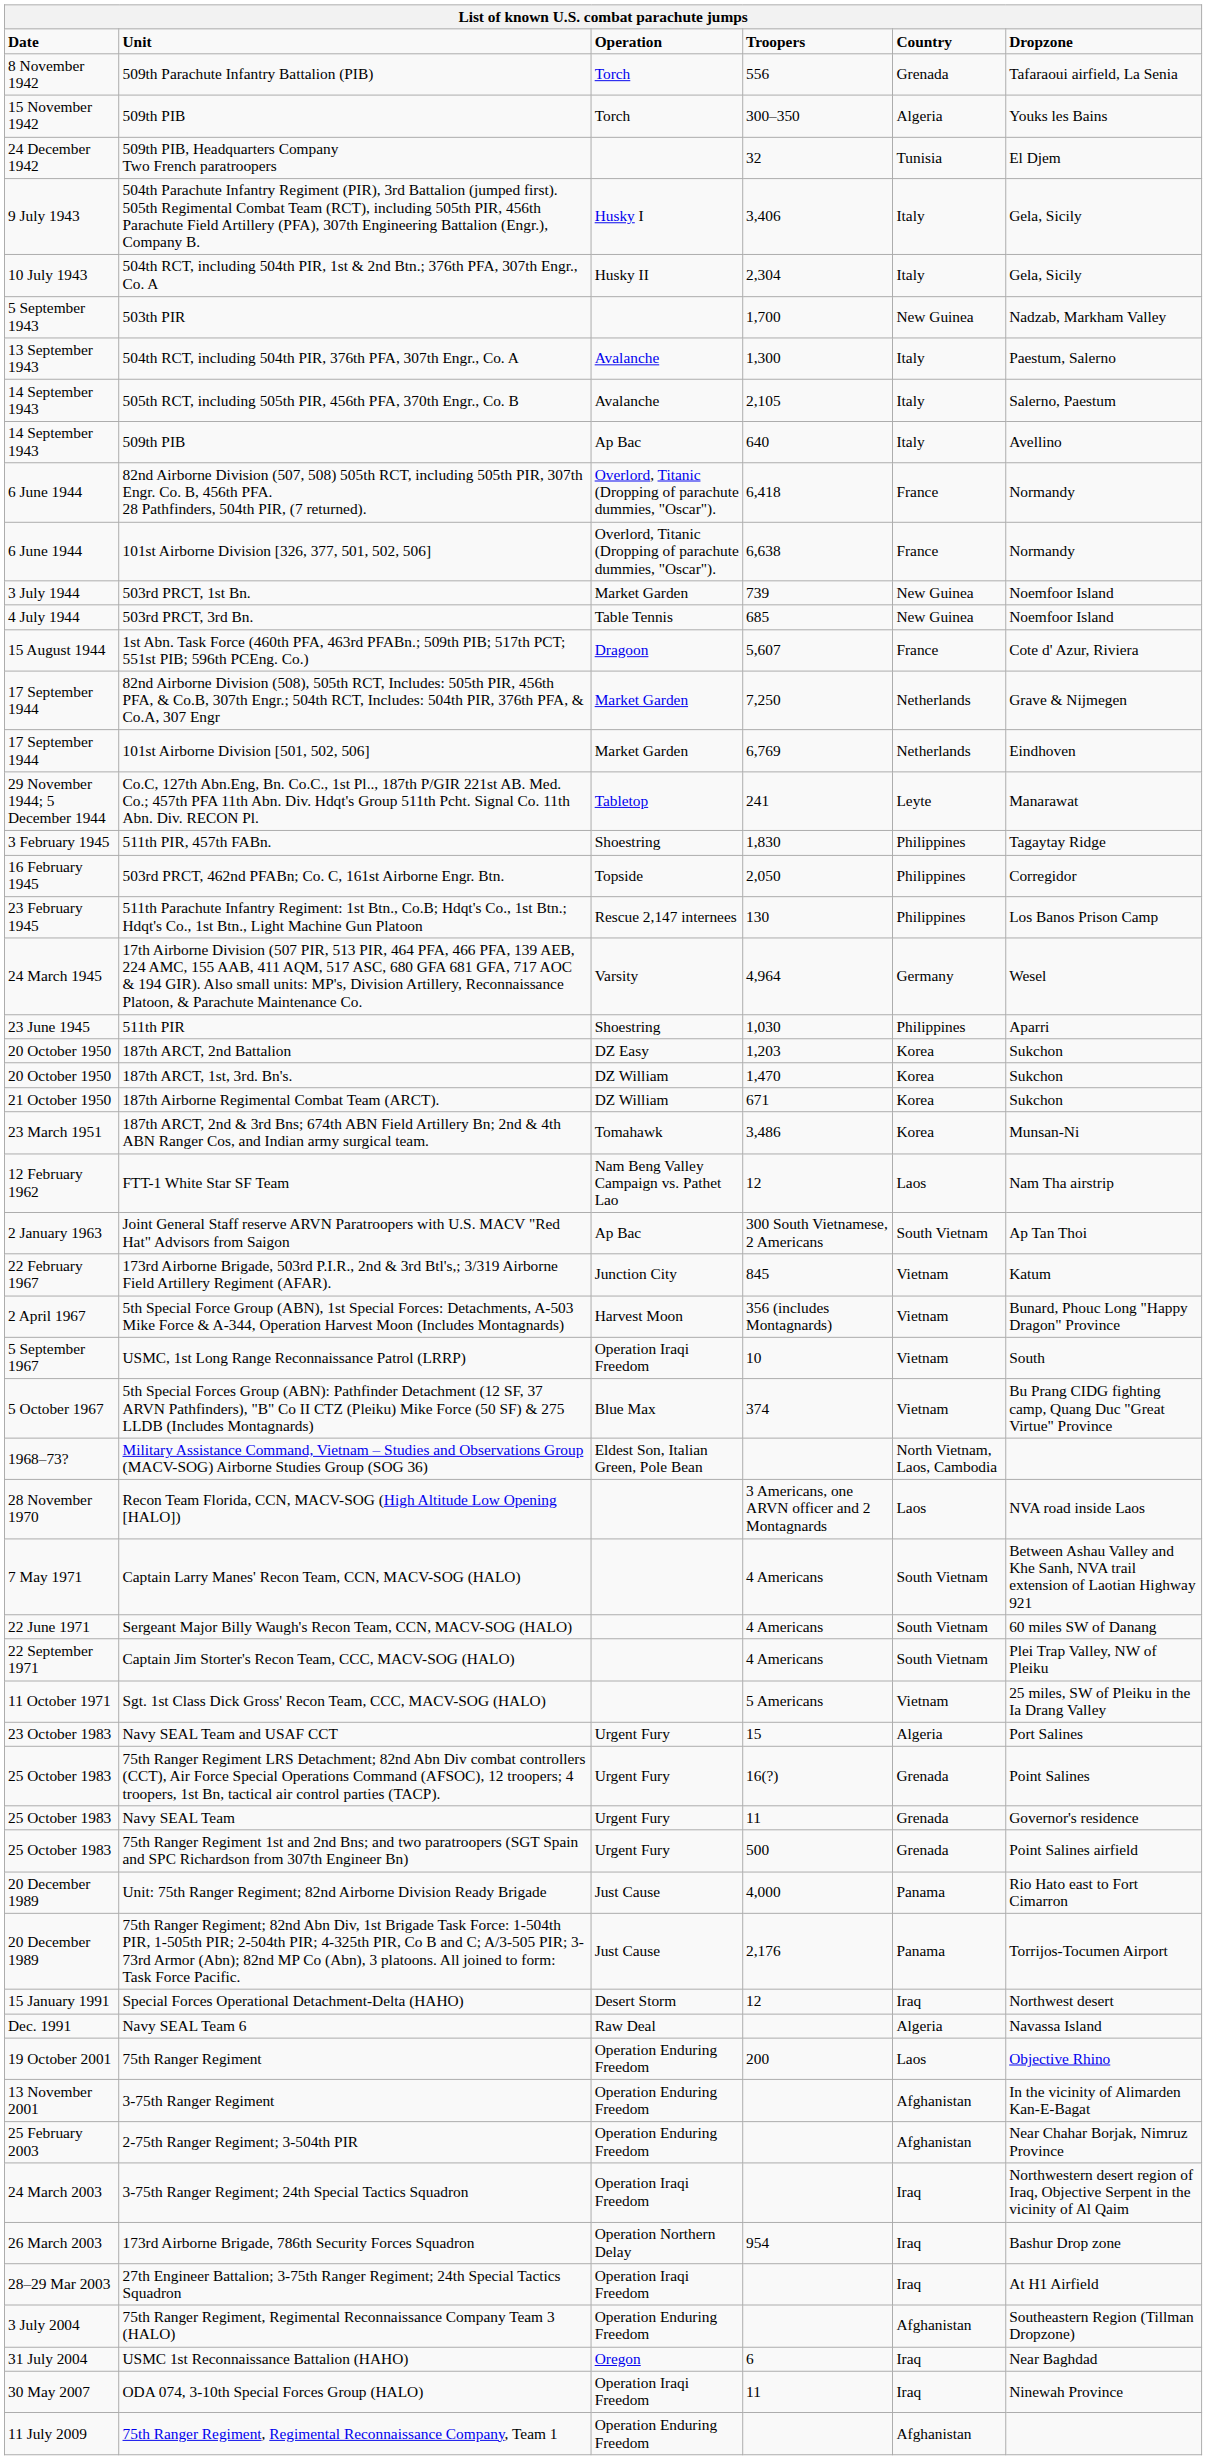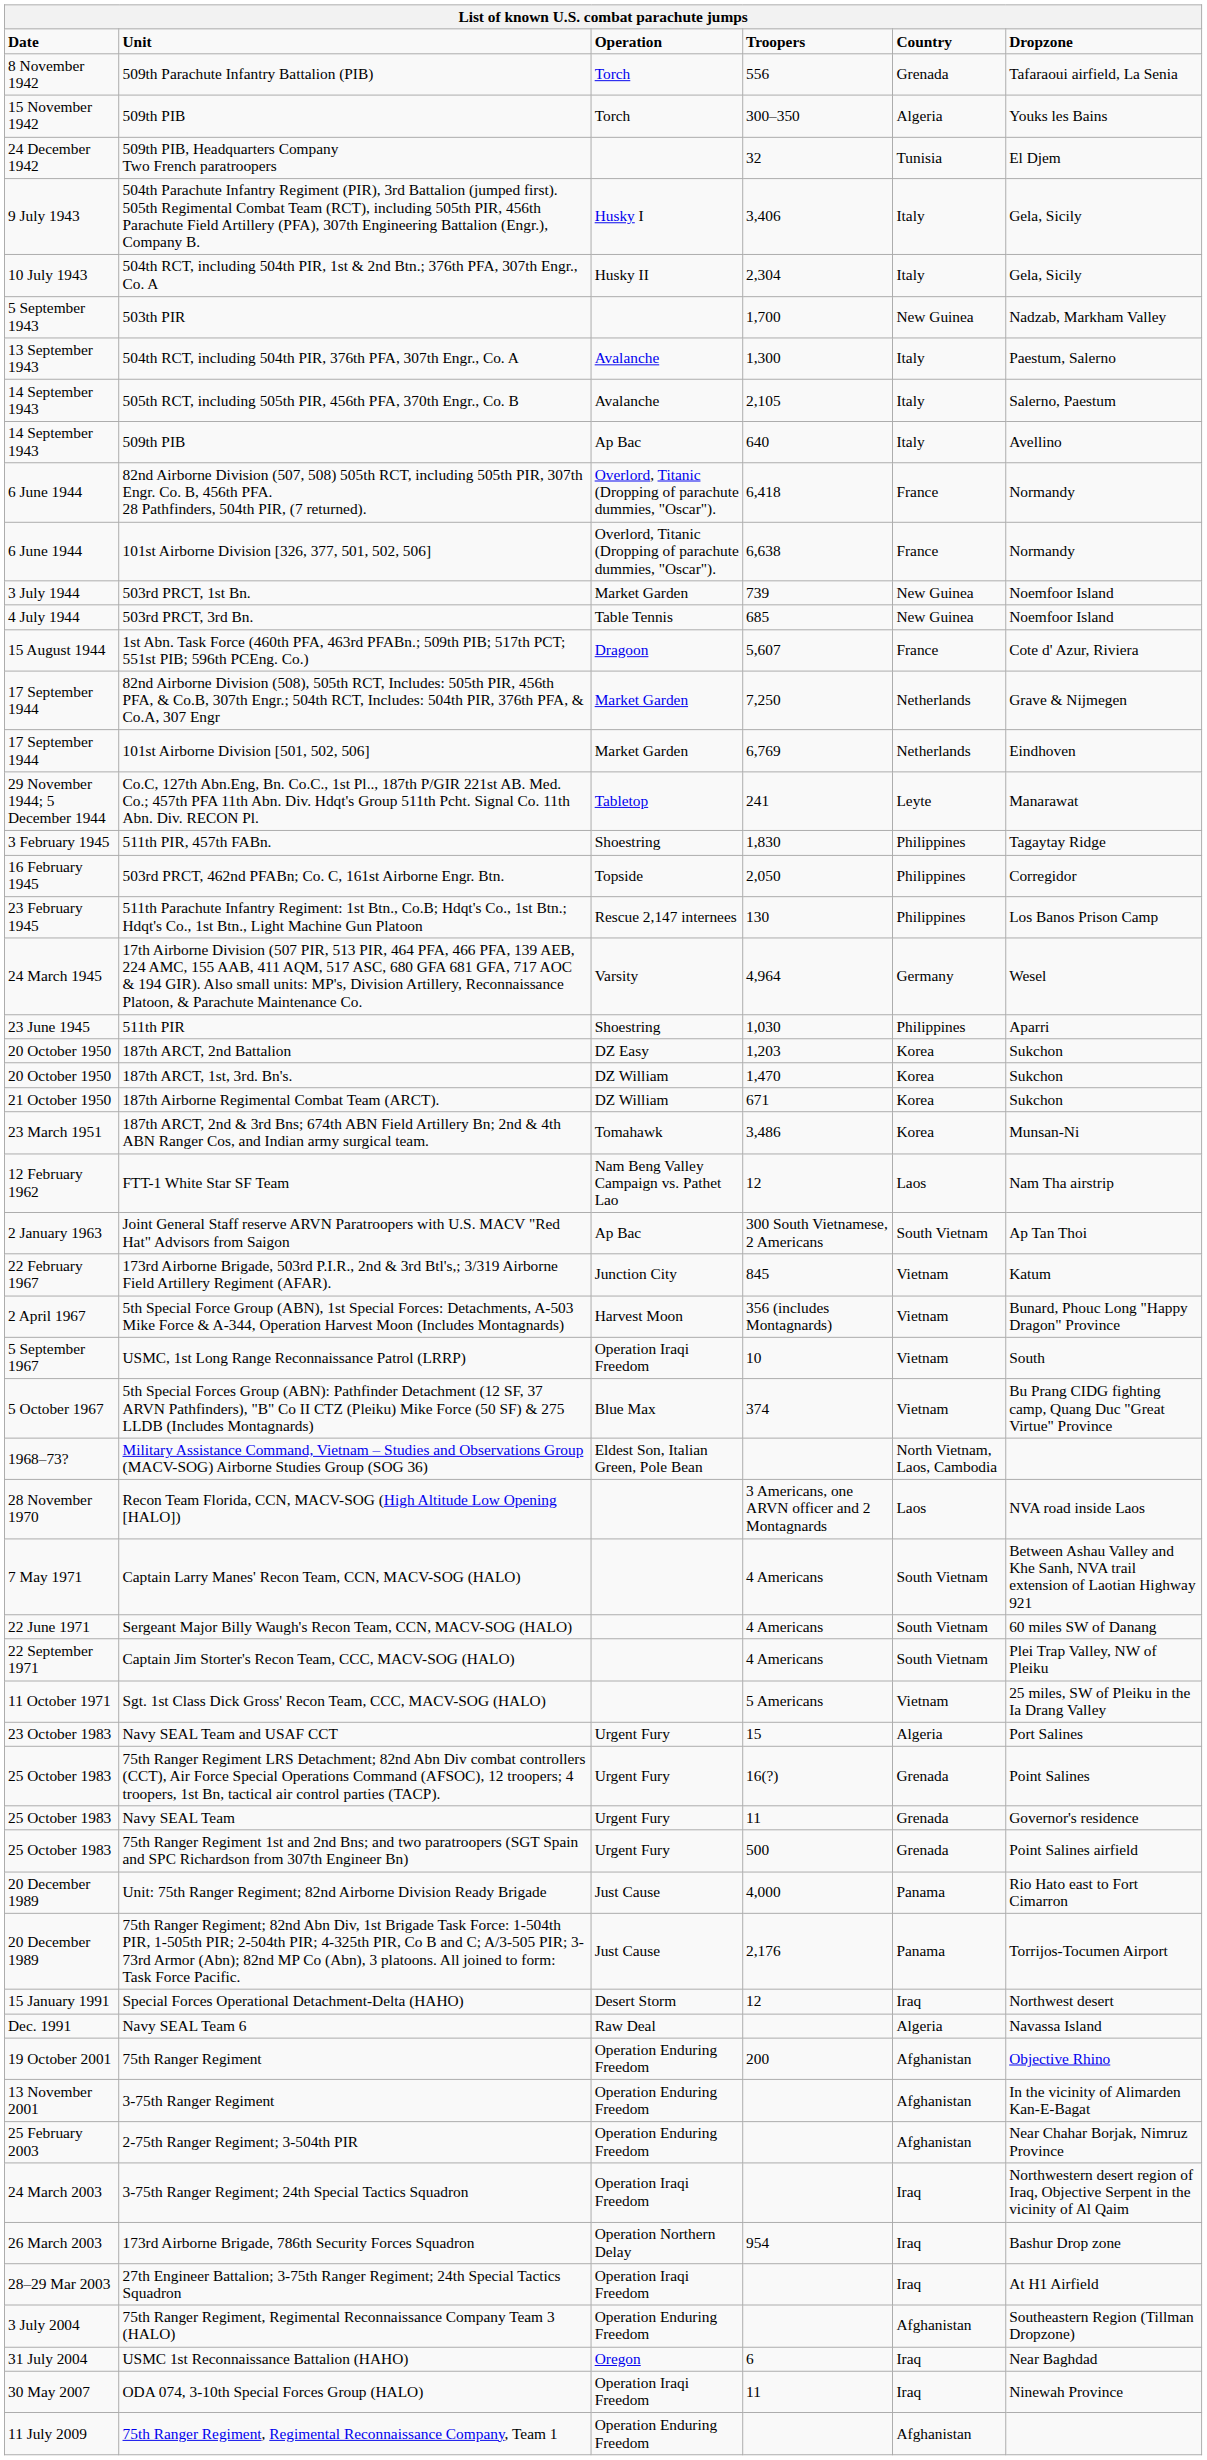75th Ranger Regiment | Country: Laos -> Afghanistan
